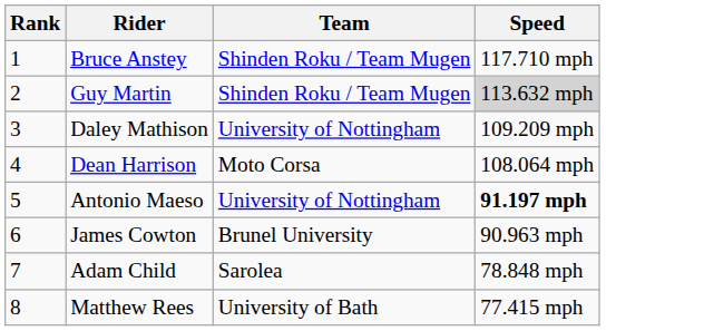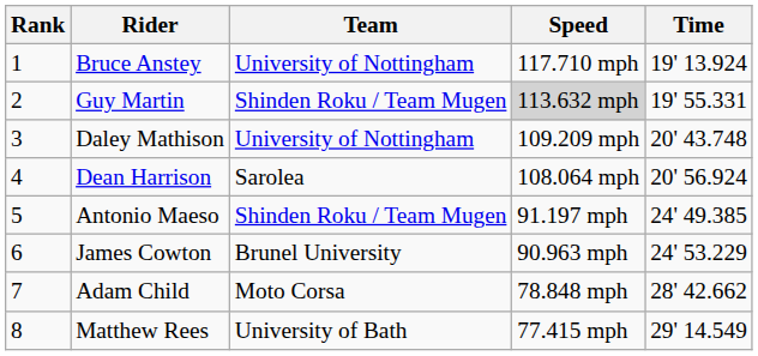+ column: Time | 19' 13.924 | 19' 55.331 | 20' 43.748 | 20' 56.924 | 24' 49.385 | 24' 53.229 | 28' 42.662 | 29' 14.549
Bruce Anstey | Team: Shinden Roku / Team Mugen -> University of Nottingham
Dean Harrison | Team: Moto Corsa -> Sarolea
Antonio Maeso | Team: University of Nottingham -> Shinden Roku / Team Mugen
Antonio Maeso | Speed: bold -> normal
Adam Child | Team: Sarolea -> Moto Corsa
